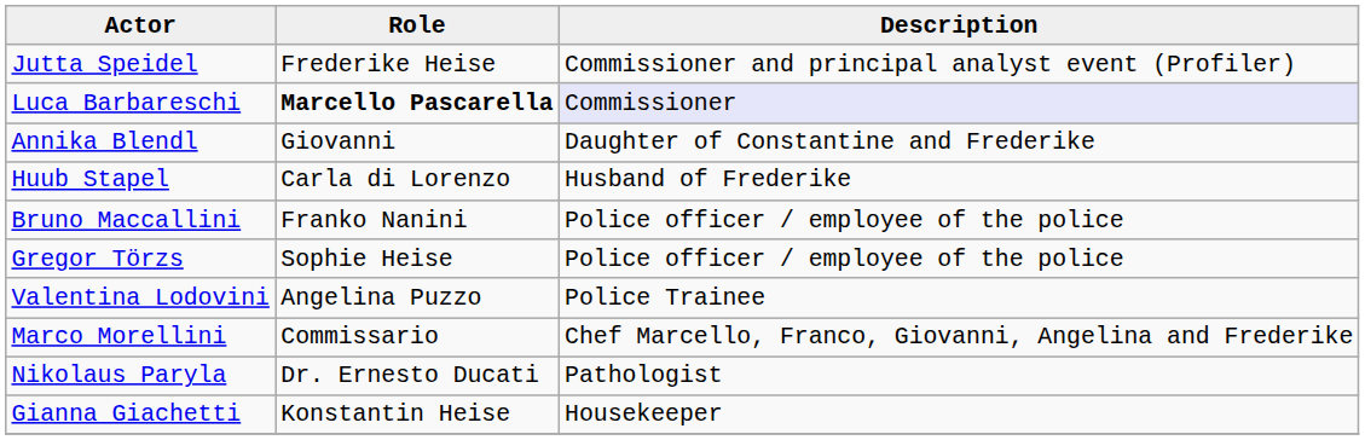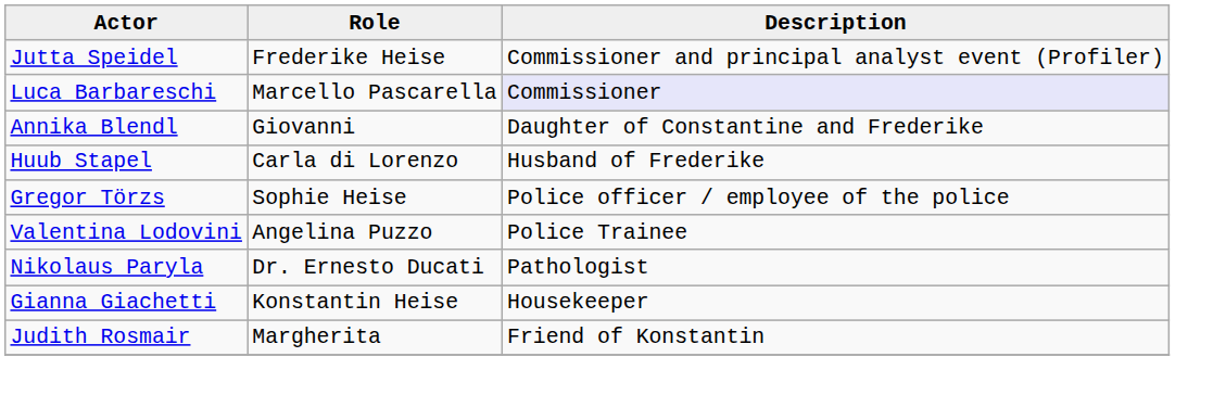Luca Barbareschi | Role: bold -> normal
- row: Bruno Maccallini | Franko Nanini | Police officer / employee of the police
- row: Marco Morellini | Commissario | Chef Marcello, Franco, Giovanni, Angelina and Frederike
+ row: Judith Rosmair | Margherita | Friend of Konstantin
